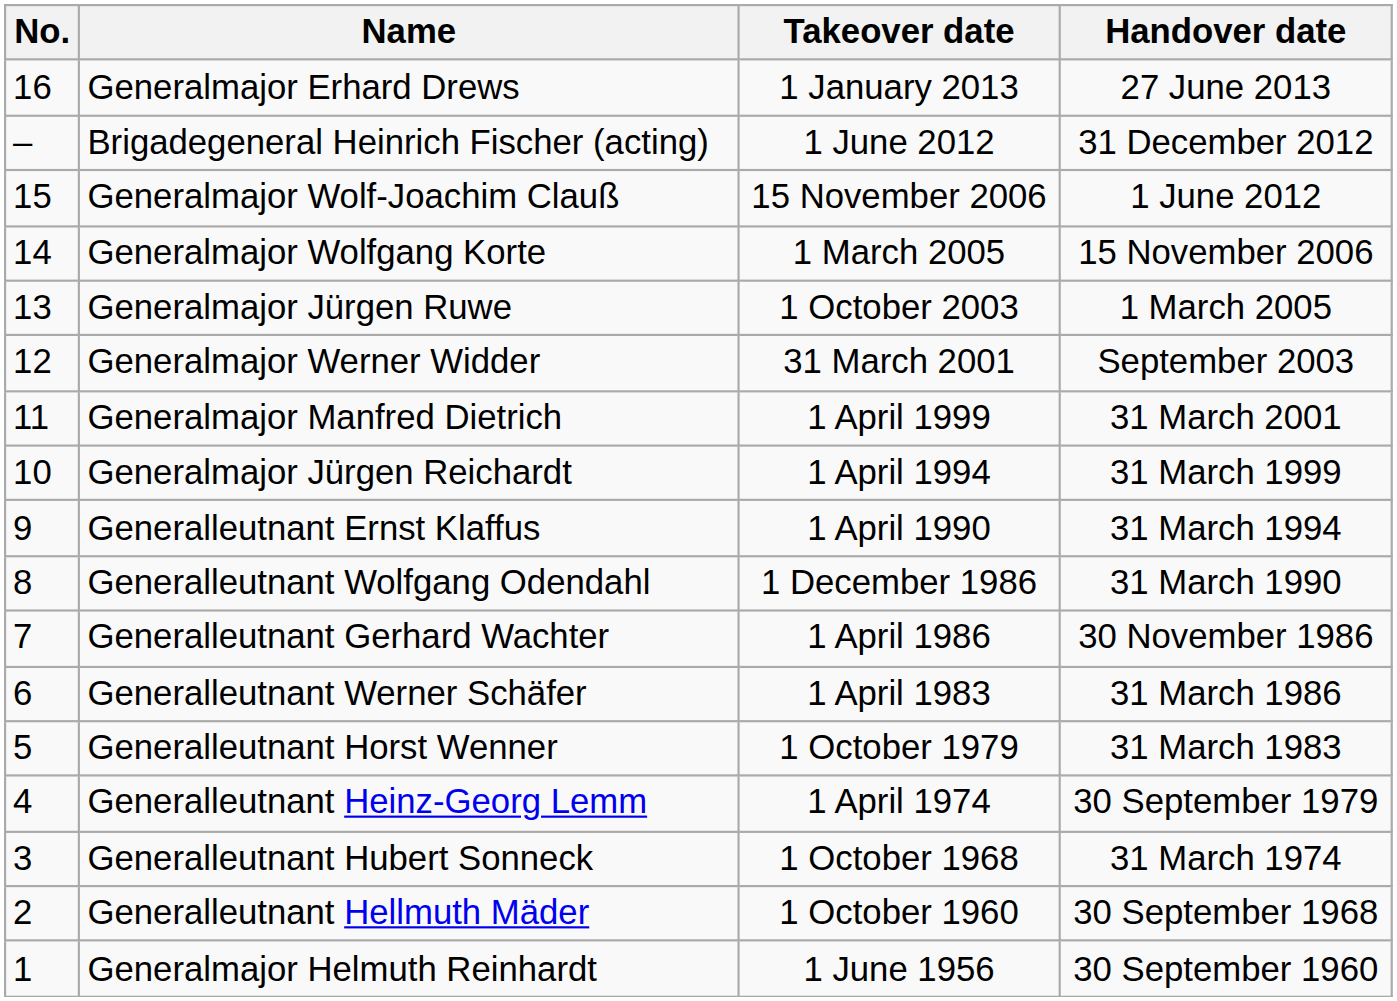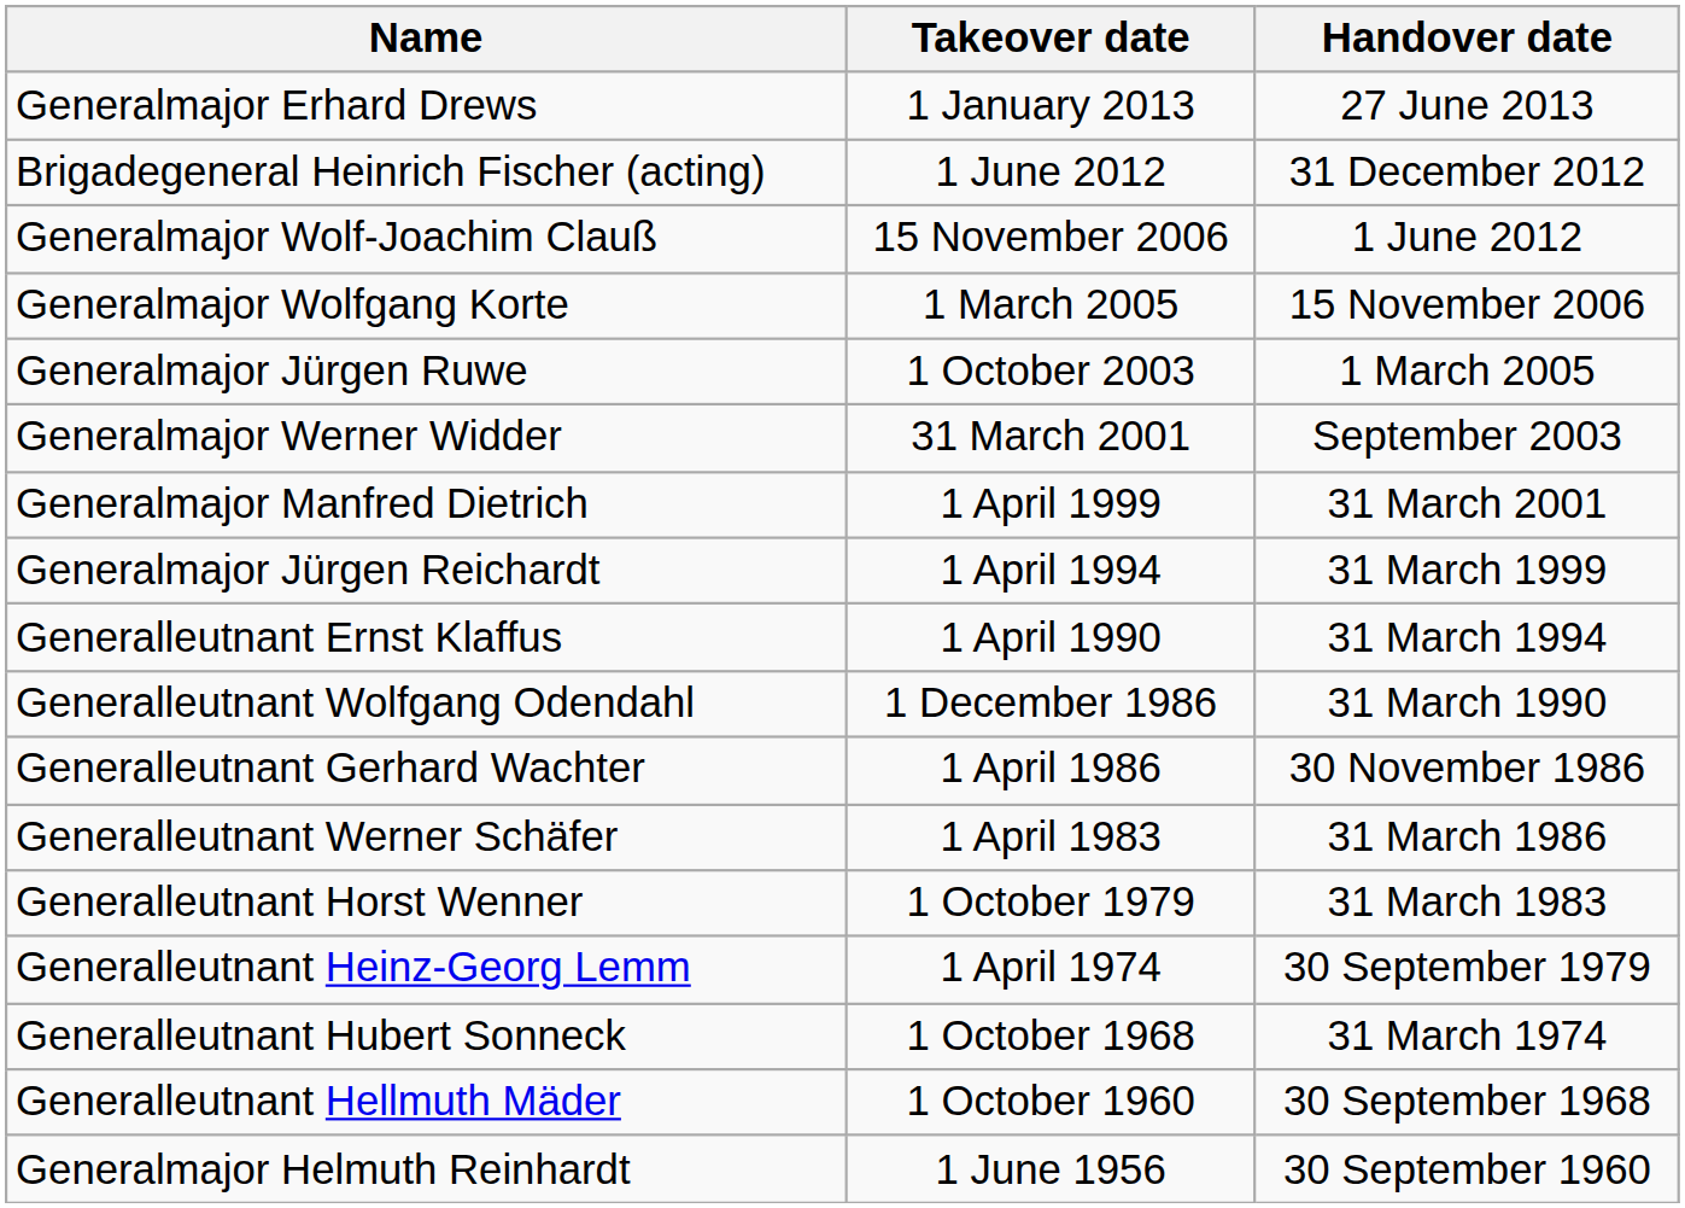- column: No. | 16 | – | 15 | 14 | 13 | 12 | 11 | 10 | 9 | 8 | 7 | 6 | 5 | 4 | 3 | 2 | 1
